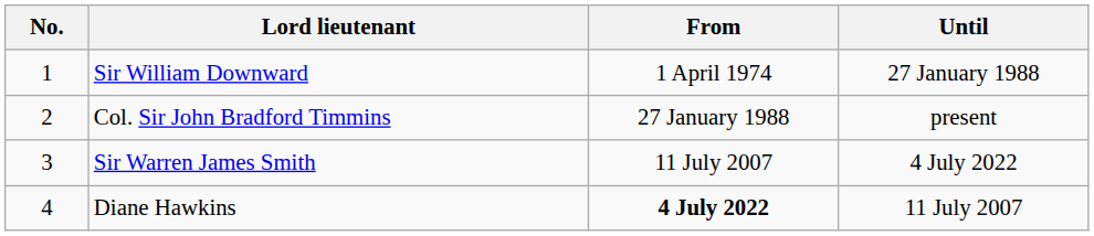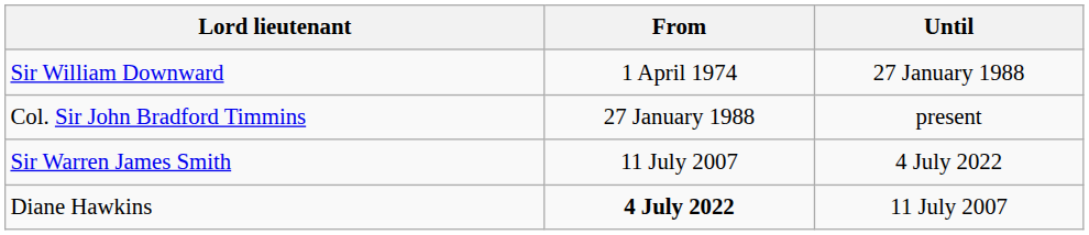- column: No. | 1 | 2 | 3 | 4
